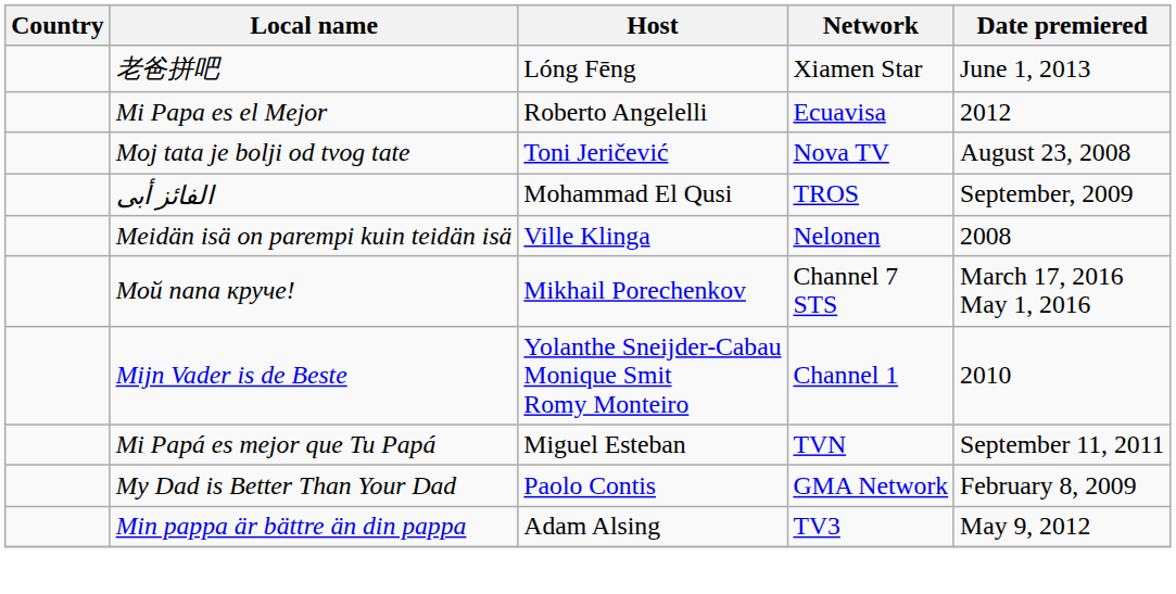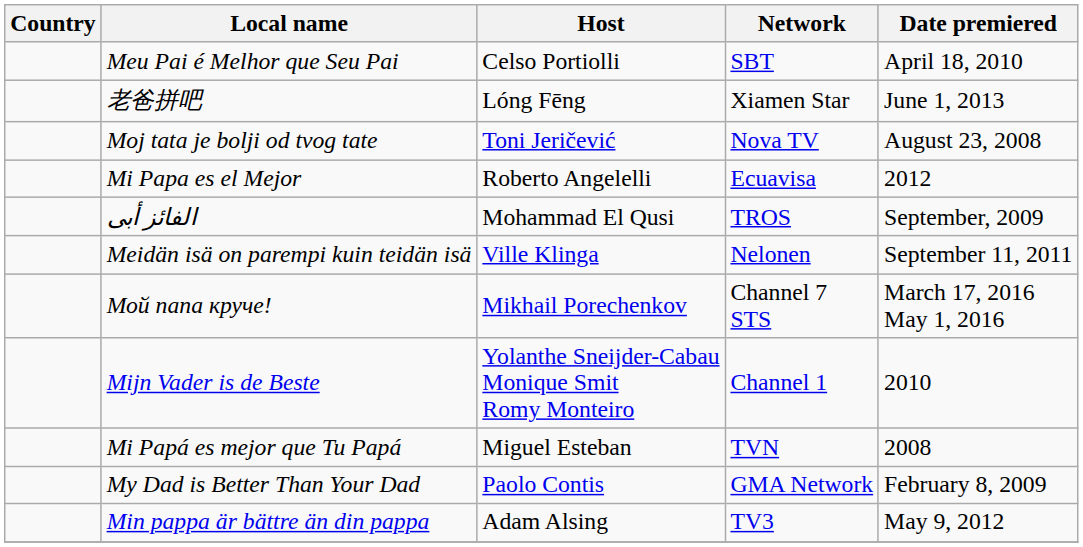+ row: Meu Pai é Melhor que Seu Pai | Celso Portiolli | SBT | April 18, 2010
rows swapped: Moj tata je bolji od tvog tate <-> Mi Papa es el Mejor
Meidän isä on parempi kuin teidän isä | Date premiered: 2008 -> September 11, 2011
Mi Papá es mejor que Tu Papá | Date premiered: September 11, 2011 -> 2008
